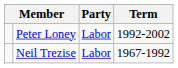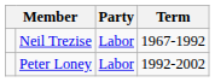rows swapped: Neil Trezise <-> Peter Loney
